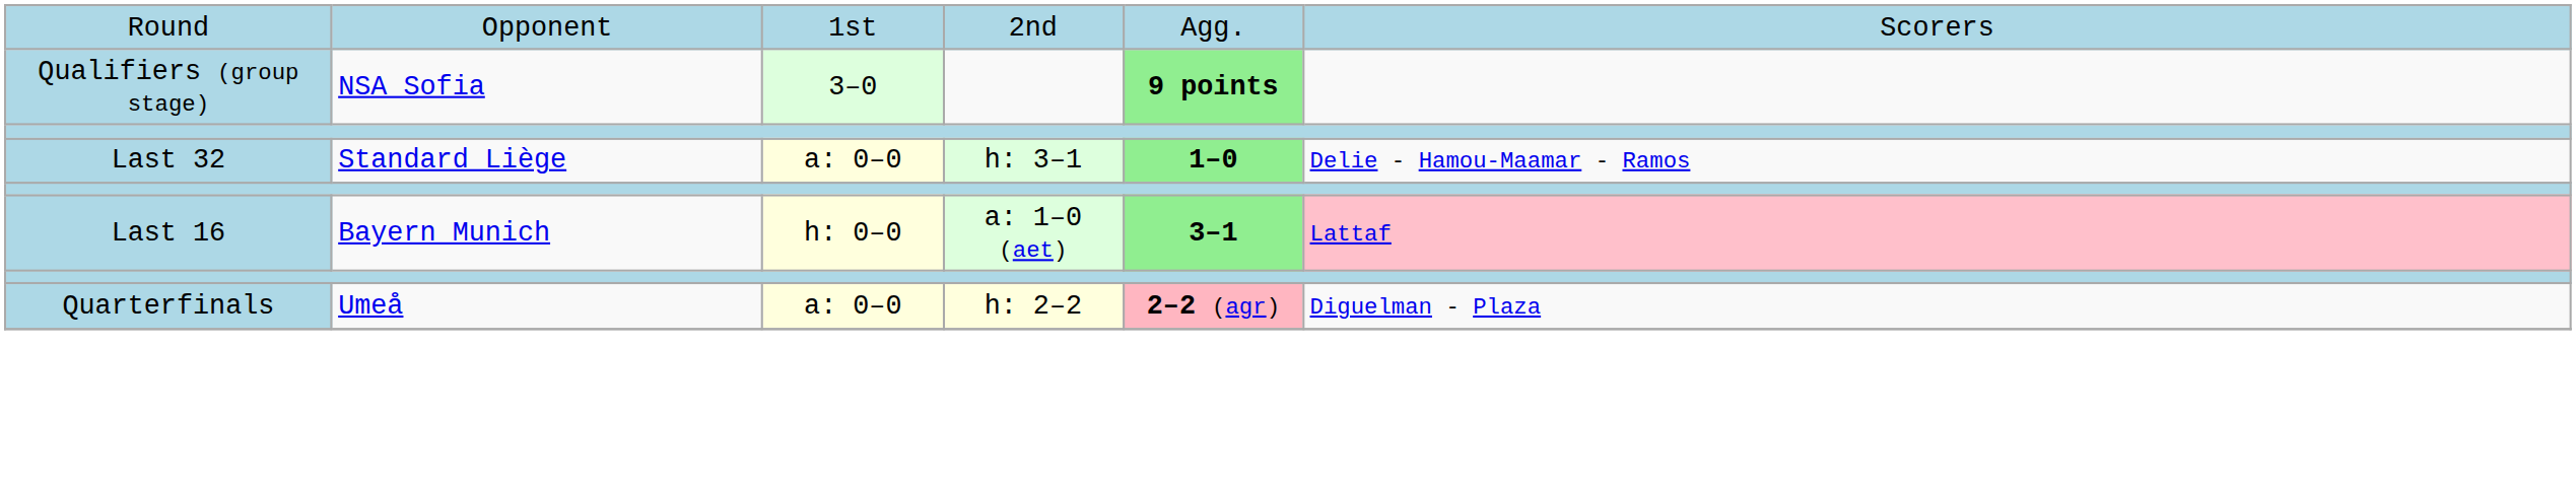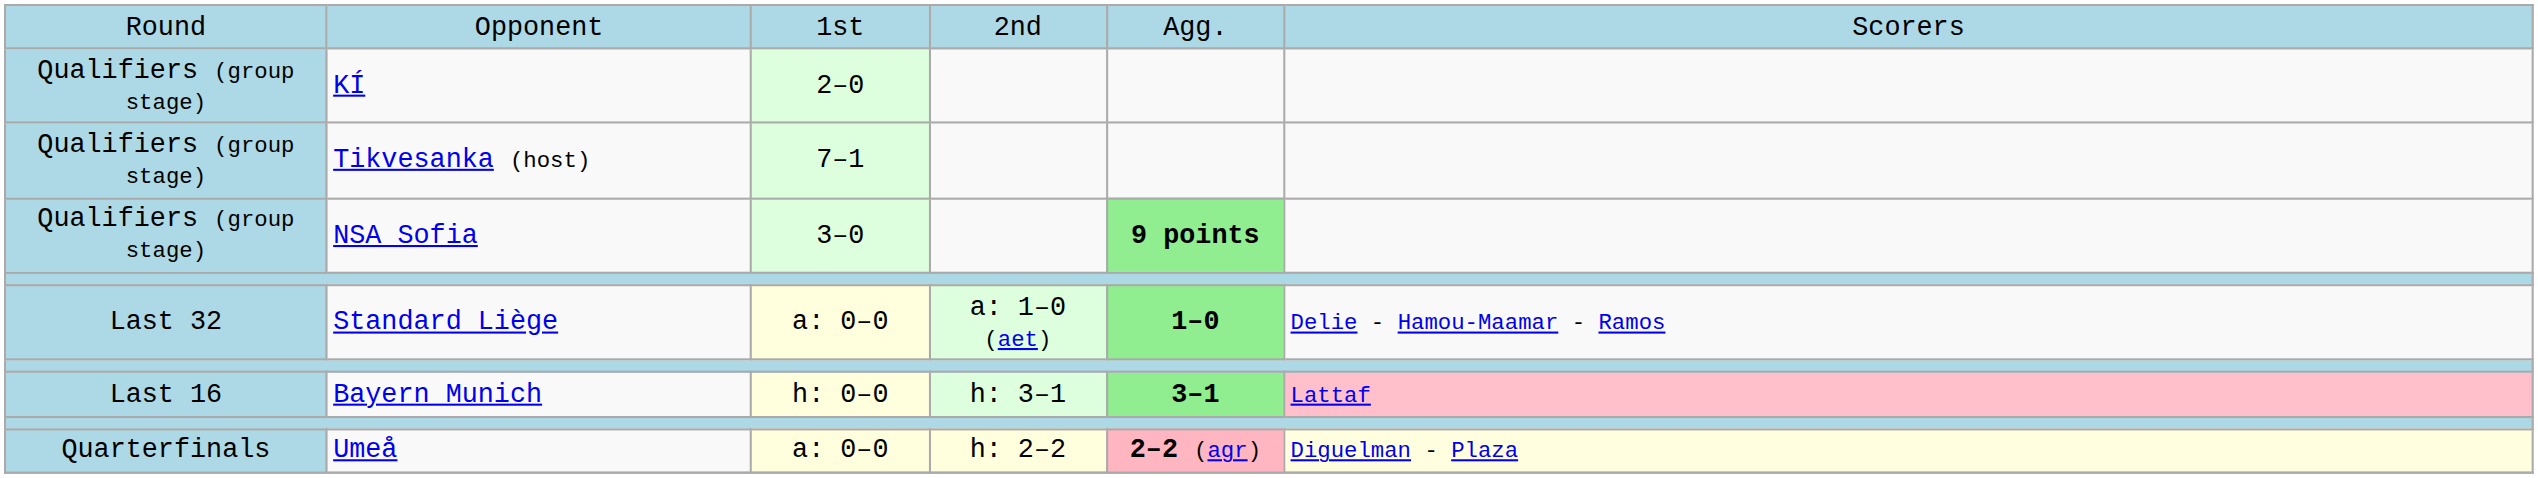+ row: Qualifiers (group stage) | KÍ | 2–0
+ row: Qualifiers (group stage) | Tikvesanka (host) | 7–1
Standard Liège | column 4: h: 3–1 -> a: 1–0 (aet)
Bayern Munich | column 4: a: 1–0 (aet) -> h: 3–1
Umeå | column 6: no background -> lightyellow background
